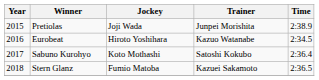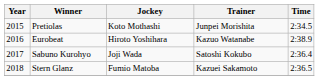Pretiolas | Jockey: Joji Wada -> Koto Mothashi
Pretiolas | Time: 2:38.9 -> 2:34.5
Eurobeat | Time: 2:34.5 -> 2:38.9
Sabuno Kurohyo | Jockey: Koto Mothashi -> Joji Wada
